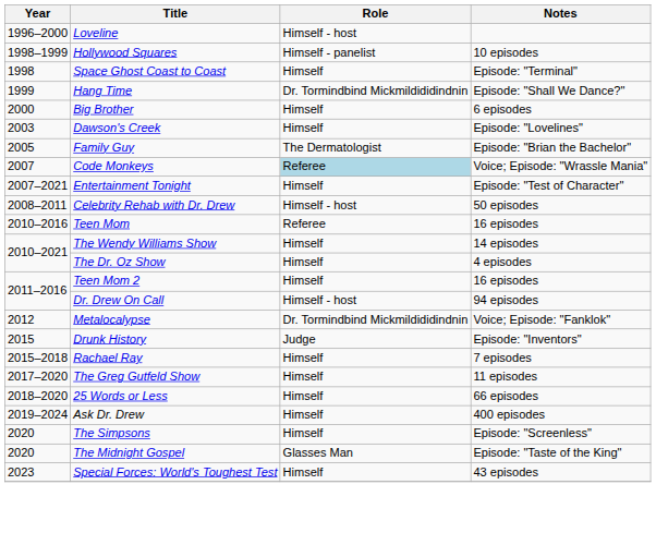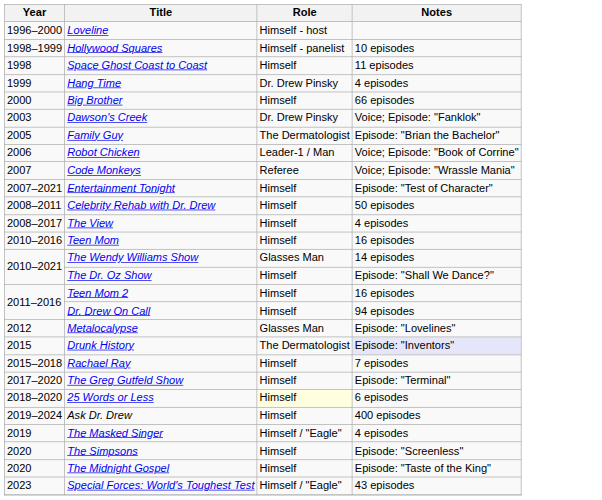Space Ghost Coast to Coast | Notes: Episode: "Terminal" -> 11 episodes
Hang Time | Role: Dr. Tormindbind Mickmildididindnin -> Dr. Drew Pinsky
Hang Time | Notes: Episode: "Shall We Dance?" -> 4 episodes
Big Brother | Notes: 6 episodes -> 66 episodes
Dawson's Creek | Role: Himself -> Dr. Drew Pinsky
Dawson's Creek | Notes: Episode: "Lovelines" -> Voice; Episode: "Fanklok"
+ row: 2006 | Robot Chicken | Leader-1 / Man | Voice; Episode: "Book of Corrine"
Code Monkeys | Role: lightblue background -> no background
Celebrity Rehab with Dr. Drew | Role: Himself - host -> Himself
+ row: 2008–2017 | The View | Himself | 4 episodes
Teen Mom | Role: Referee -> Himself
The Wendy Williams Show | Role: Himself -> Glasses Man
The Dr. Oz Show | Notes: 4 episodes -> Episode: "Shall We Dance?"
Dr. Drew On Call | Role: Himself - host -> Himself
Metalocalypse | Role: Dr. Tormindbind Mickmildididindnin -> Glasses Man
Metalocalypse | Notes: Voice; Episode: "Fanklok" -> Episode: "Lovelines"
Drunk History | Role: Judge -> The Dermatologist
Drunk History | Notes: no background -> lavender background
The Greg Gutfeld Show | Notes: 11 episodes -> Episode: "Terminal"
25 Words or Less | Role: no background -> lightyellow background
25 Words or Less | Notes: 66 episodes -> 6 episodes
+ row: 2019 | The Masked Singer | Himself / "Eagle" | 4 episodes
The Midnight Gospel | Role: Glasses Man -> Himself
Special Forces: World's Toughest Test | Role: Himself -> Himself / "Eagle"
